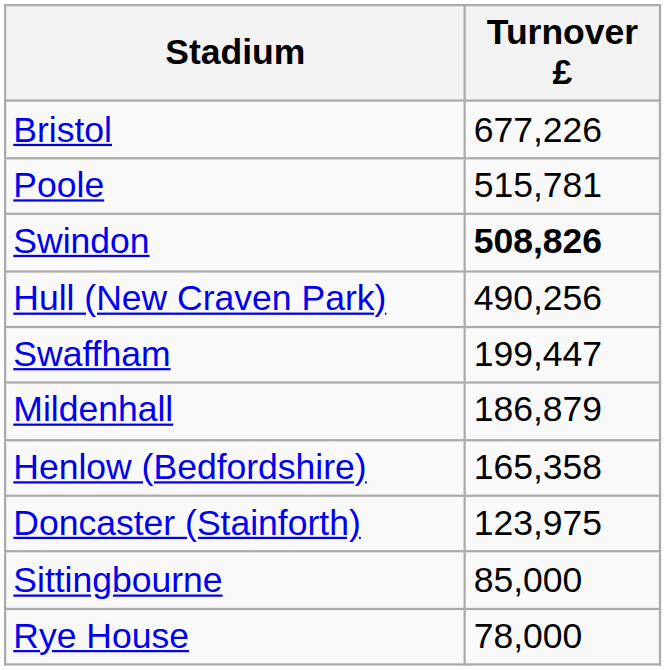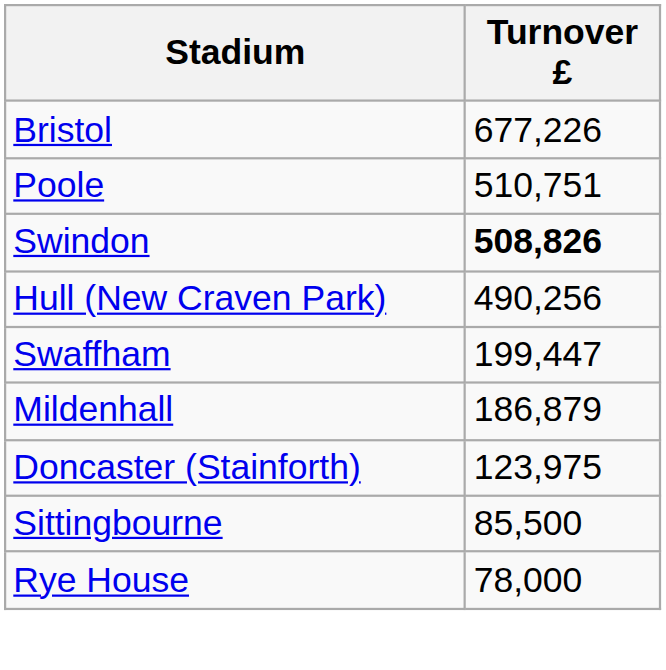Poole | Turnover £: 515,781 -> 510,751
- row: Henlow (Bedfordshire) | 165,358
Sittingbourne | Turnover £: 85,000 -> 85,500
